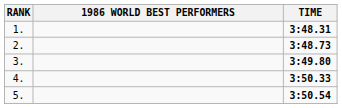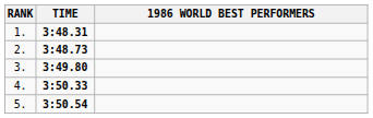columns swapped: 1986 WORLD BEST PERFORMERS <-> TIME
